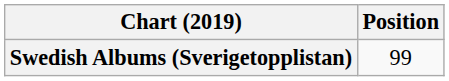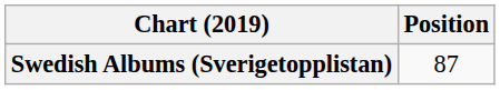Swedish Albums (Sverigetopplistan) | Position: 99 -> 87
